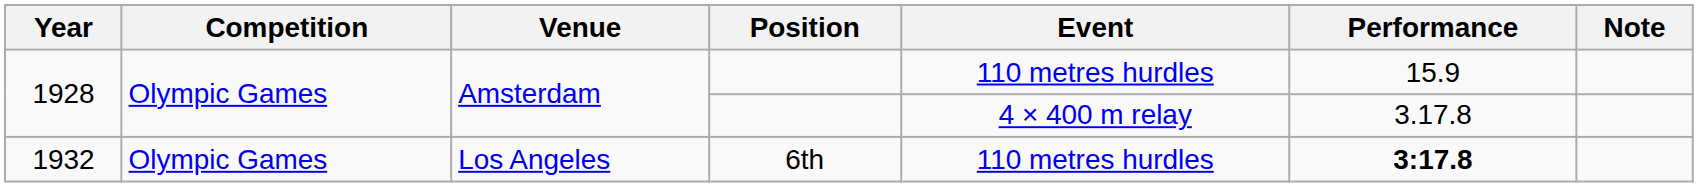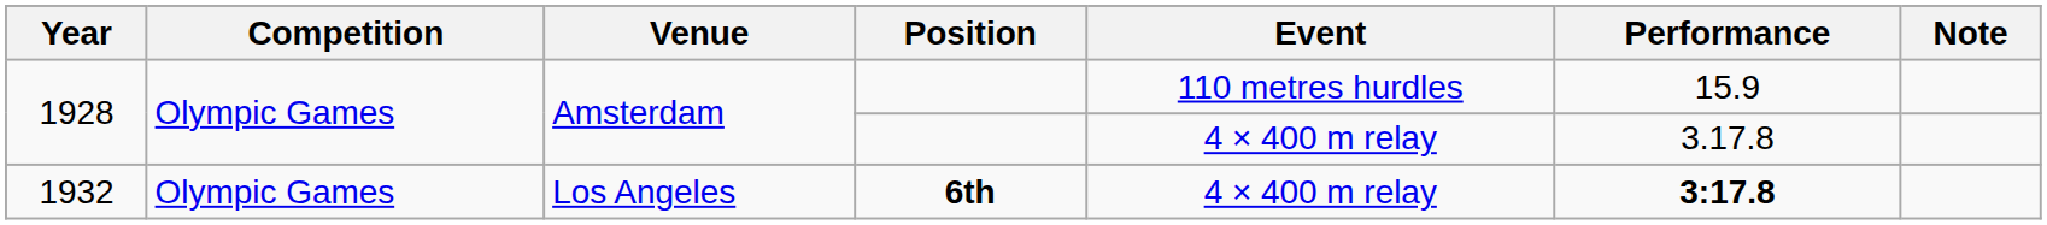1932 | Position: normal -> bold
1932 | Event: 110 metres hurdles -> 4 × 400 m relay
